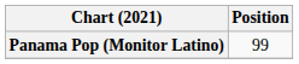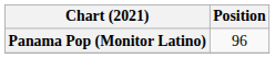Panama Pop (Monitor Latino) | Position: 99 -> 96
